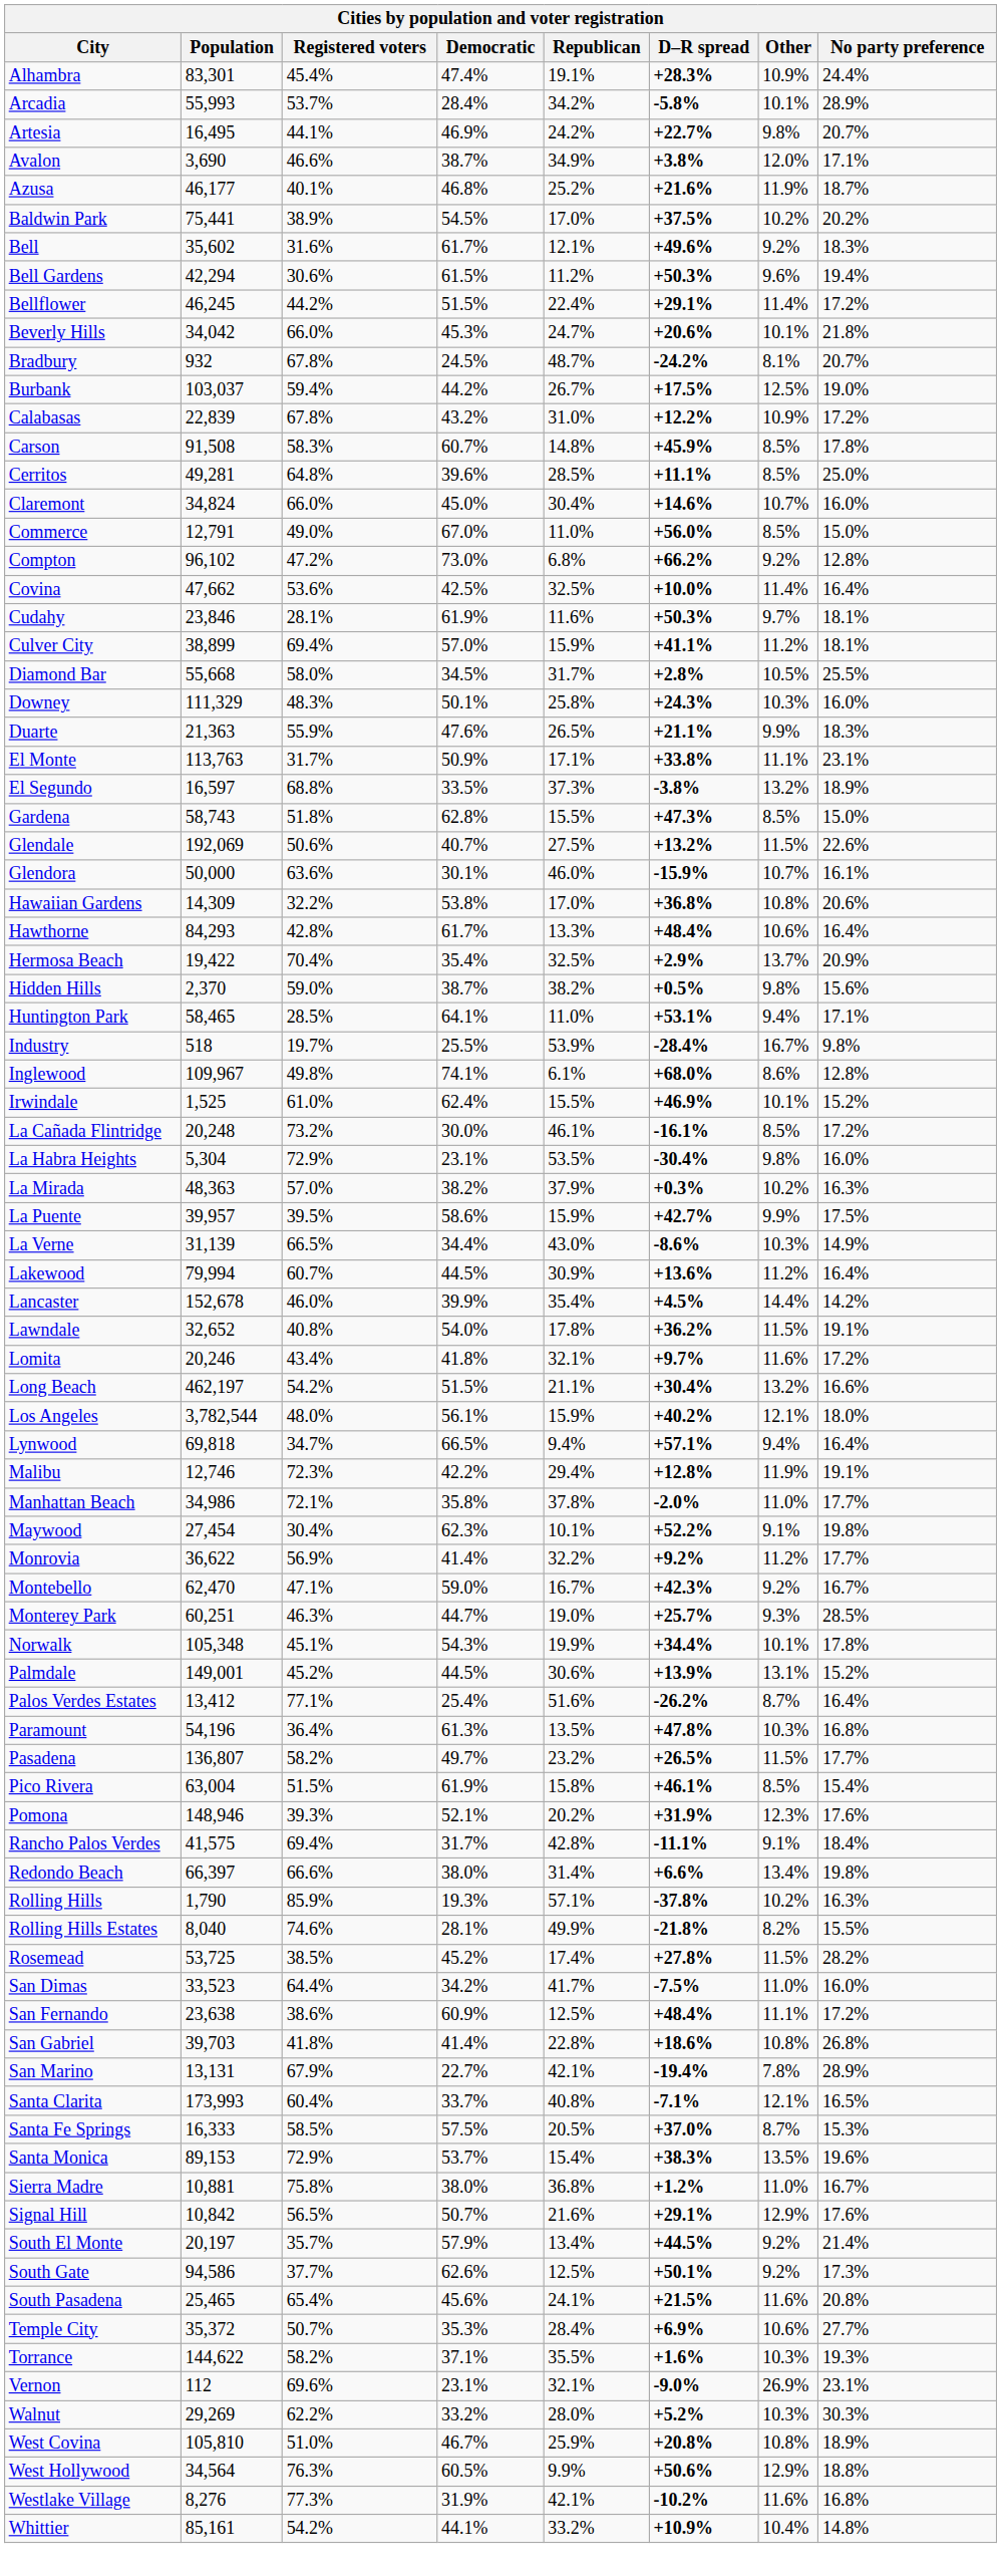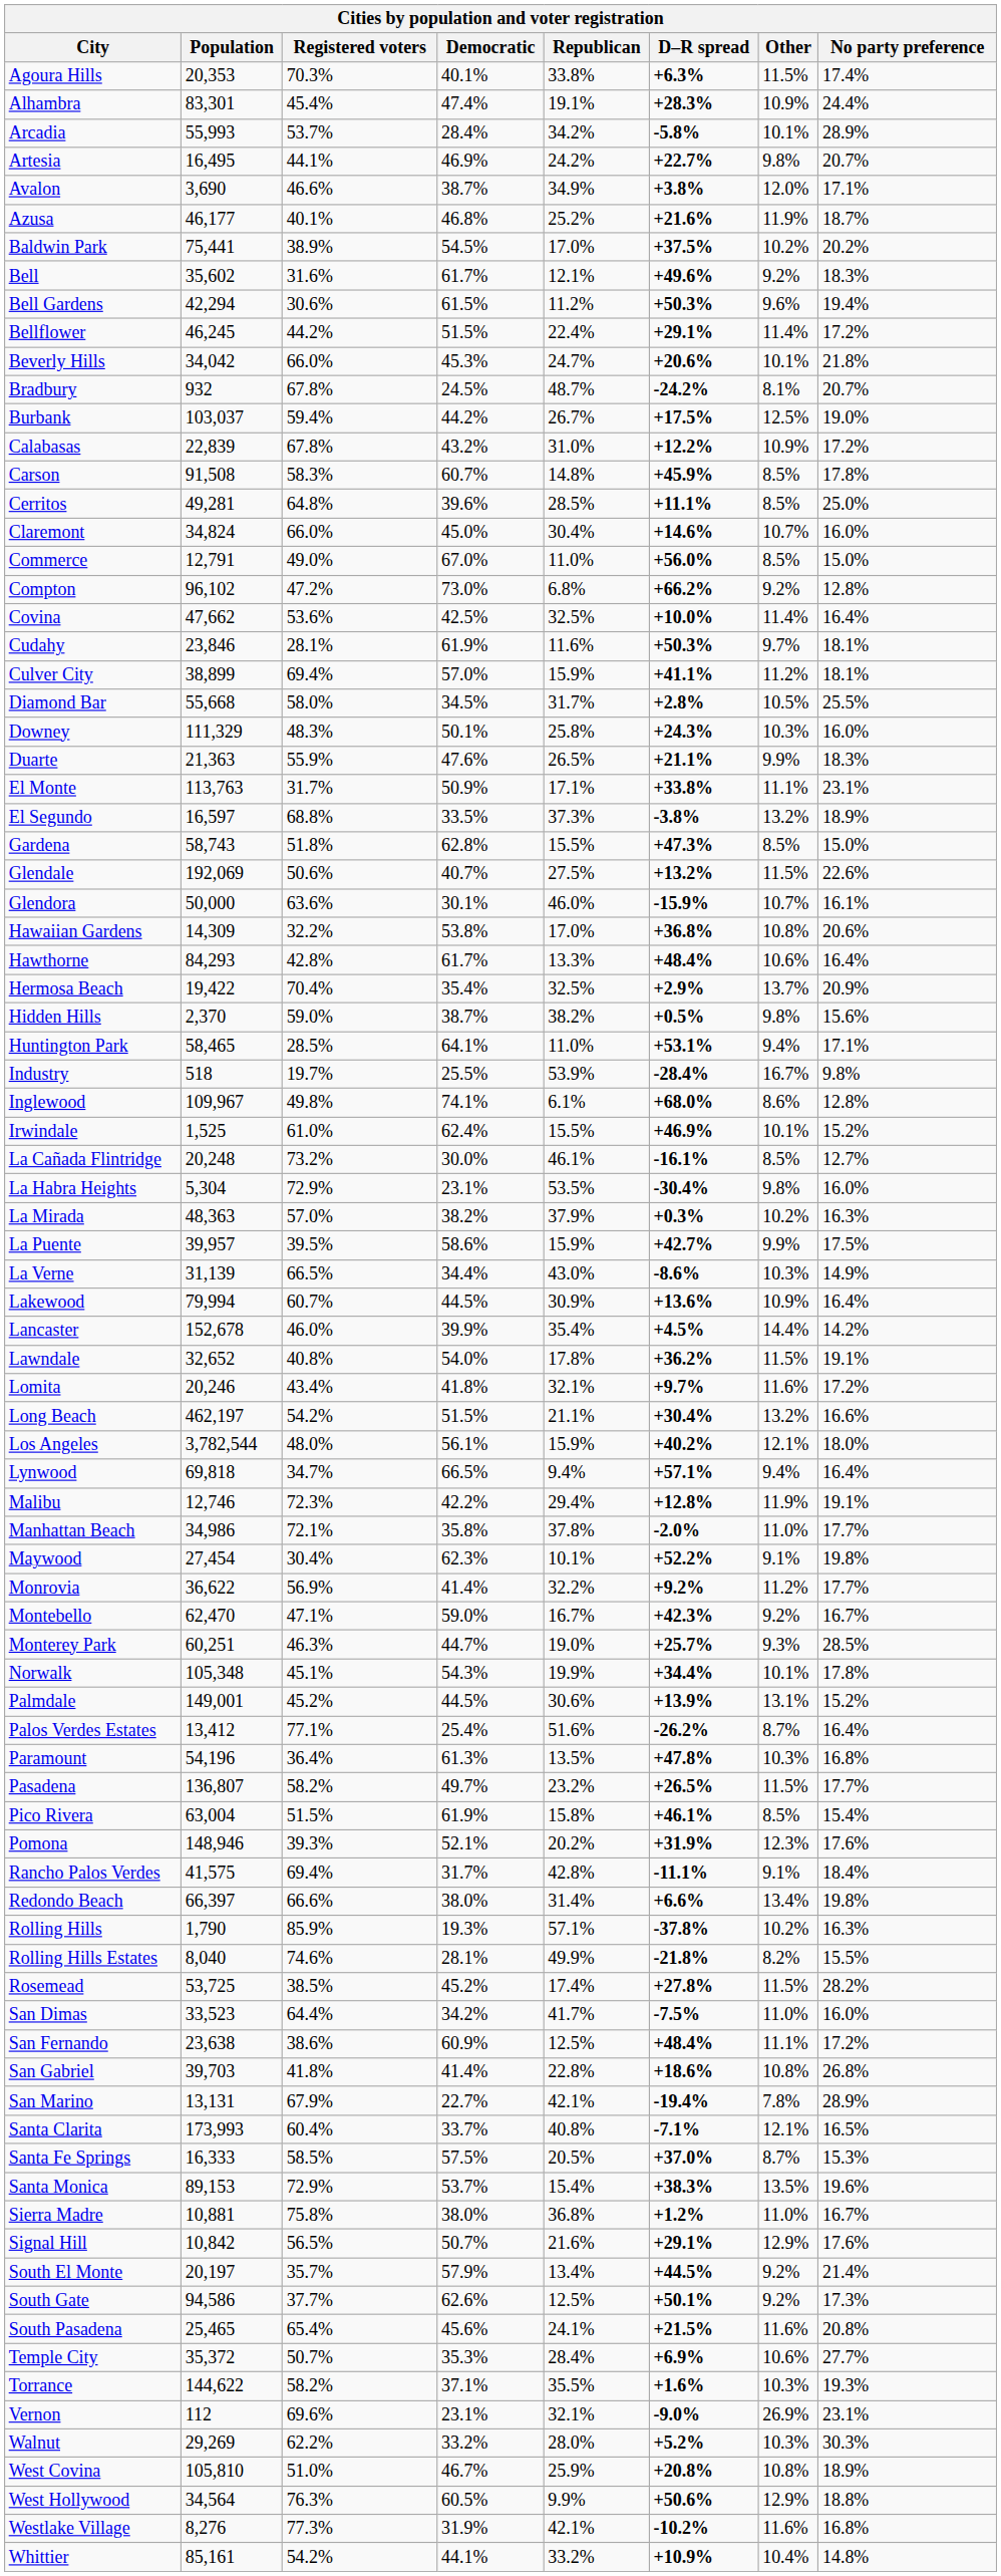+ row: Agoura Hills | 20,353 | 70.3% | 40.1% | 33.8% | +6.3% | 11.5% | 17.4%
La Cañada Flintridge | No party preference: 17.2% -> 12.7%
Lakewood | Other: 11.2% -> 10.9%
